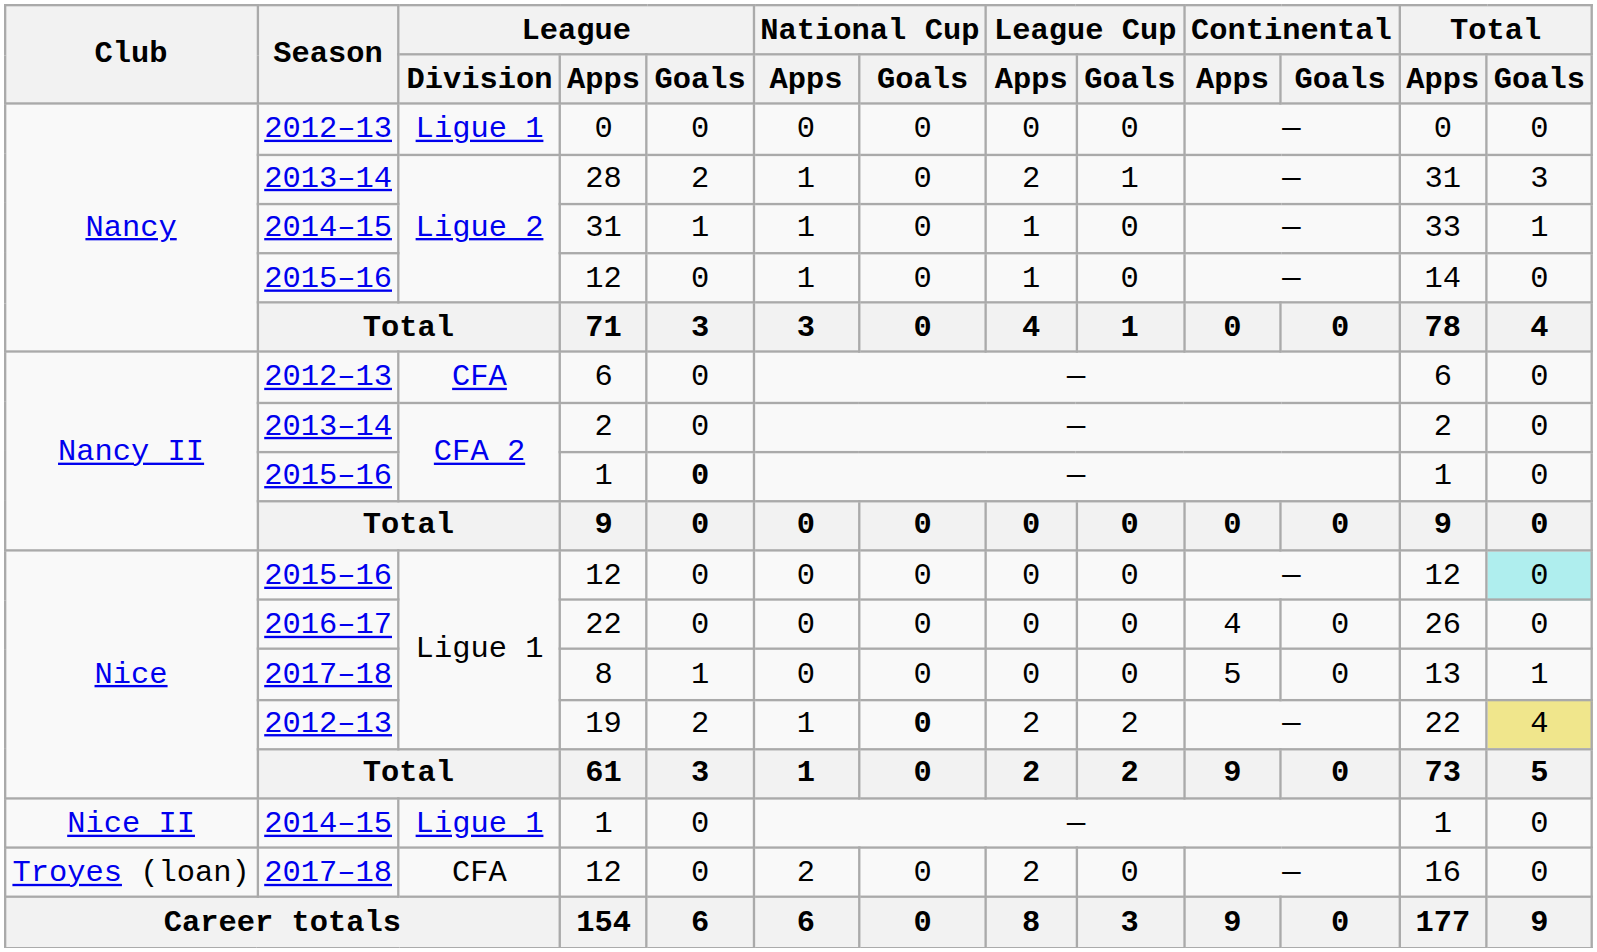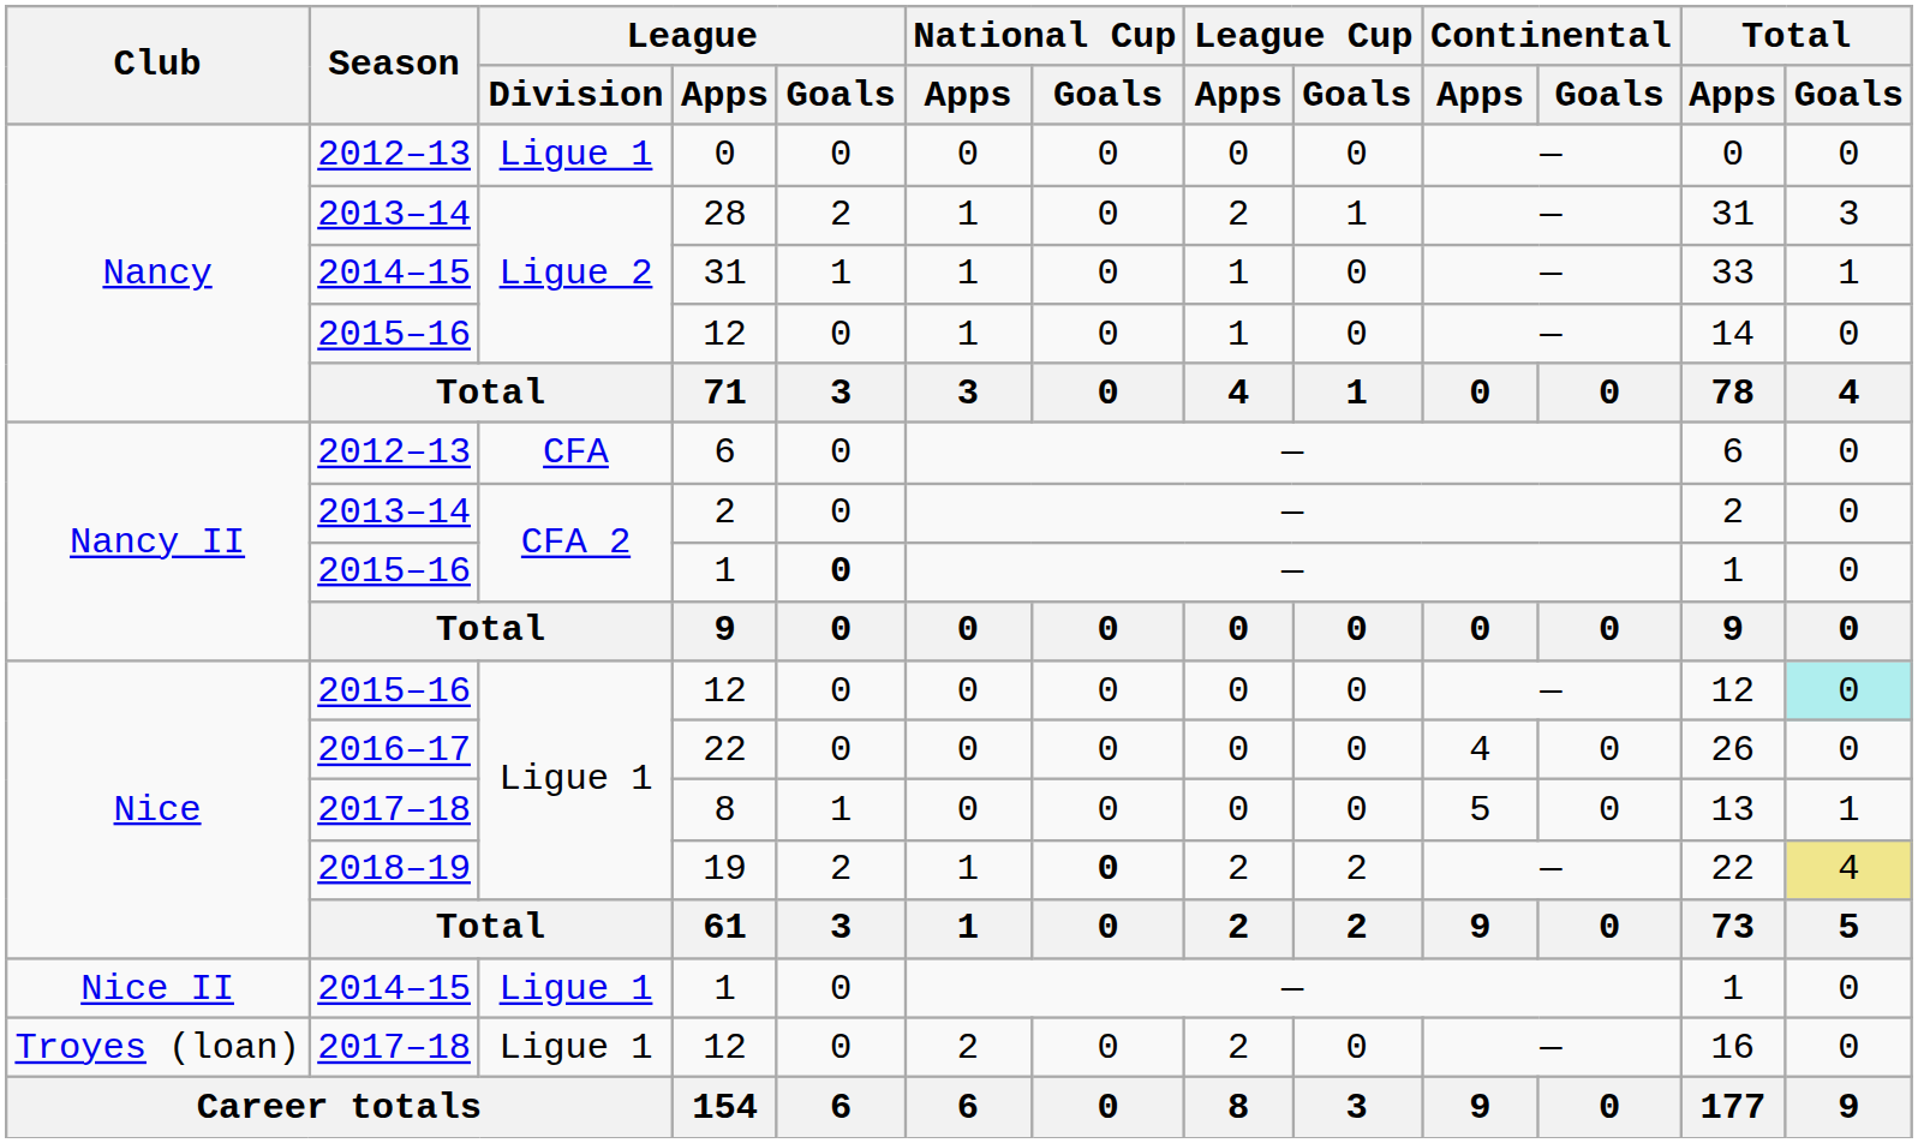19 | Season: 2012–13 -> 2018–19
Troyes (loan) / 12 | League / Division: CFA -> Ligue 1
